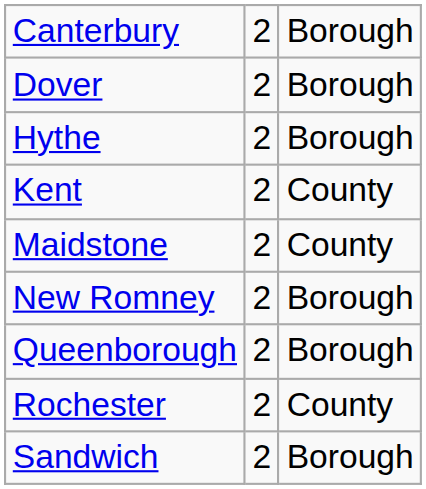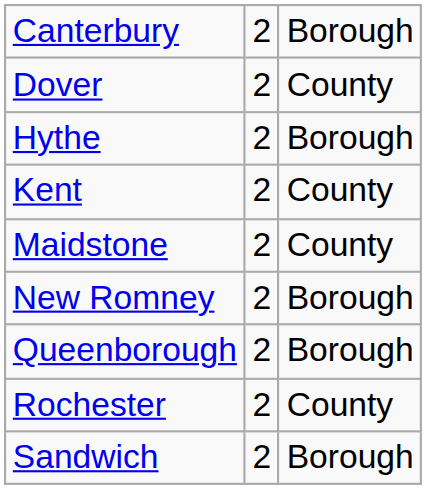Dover | column 3: Borough -> County
